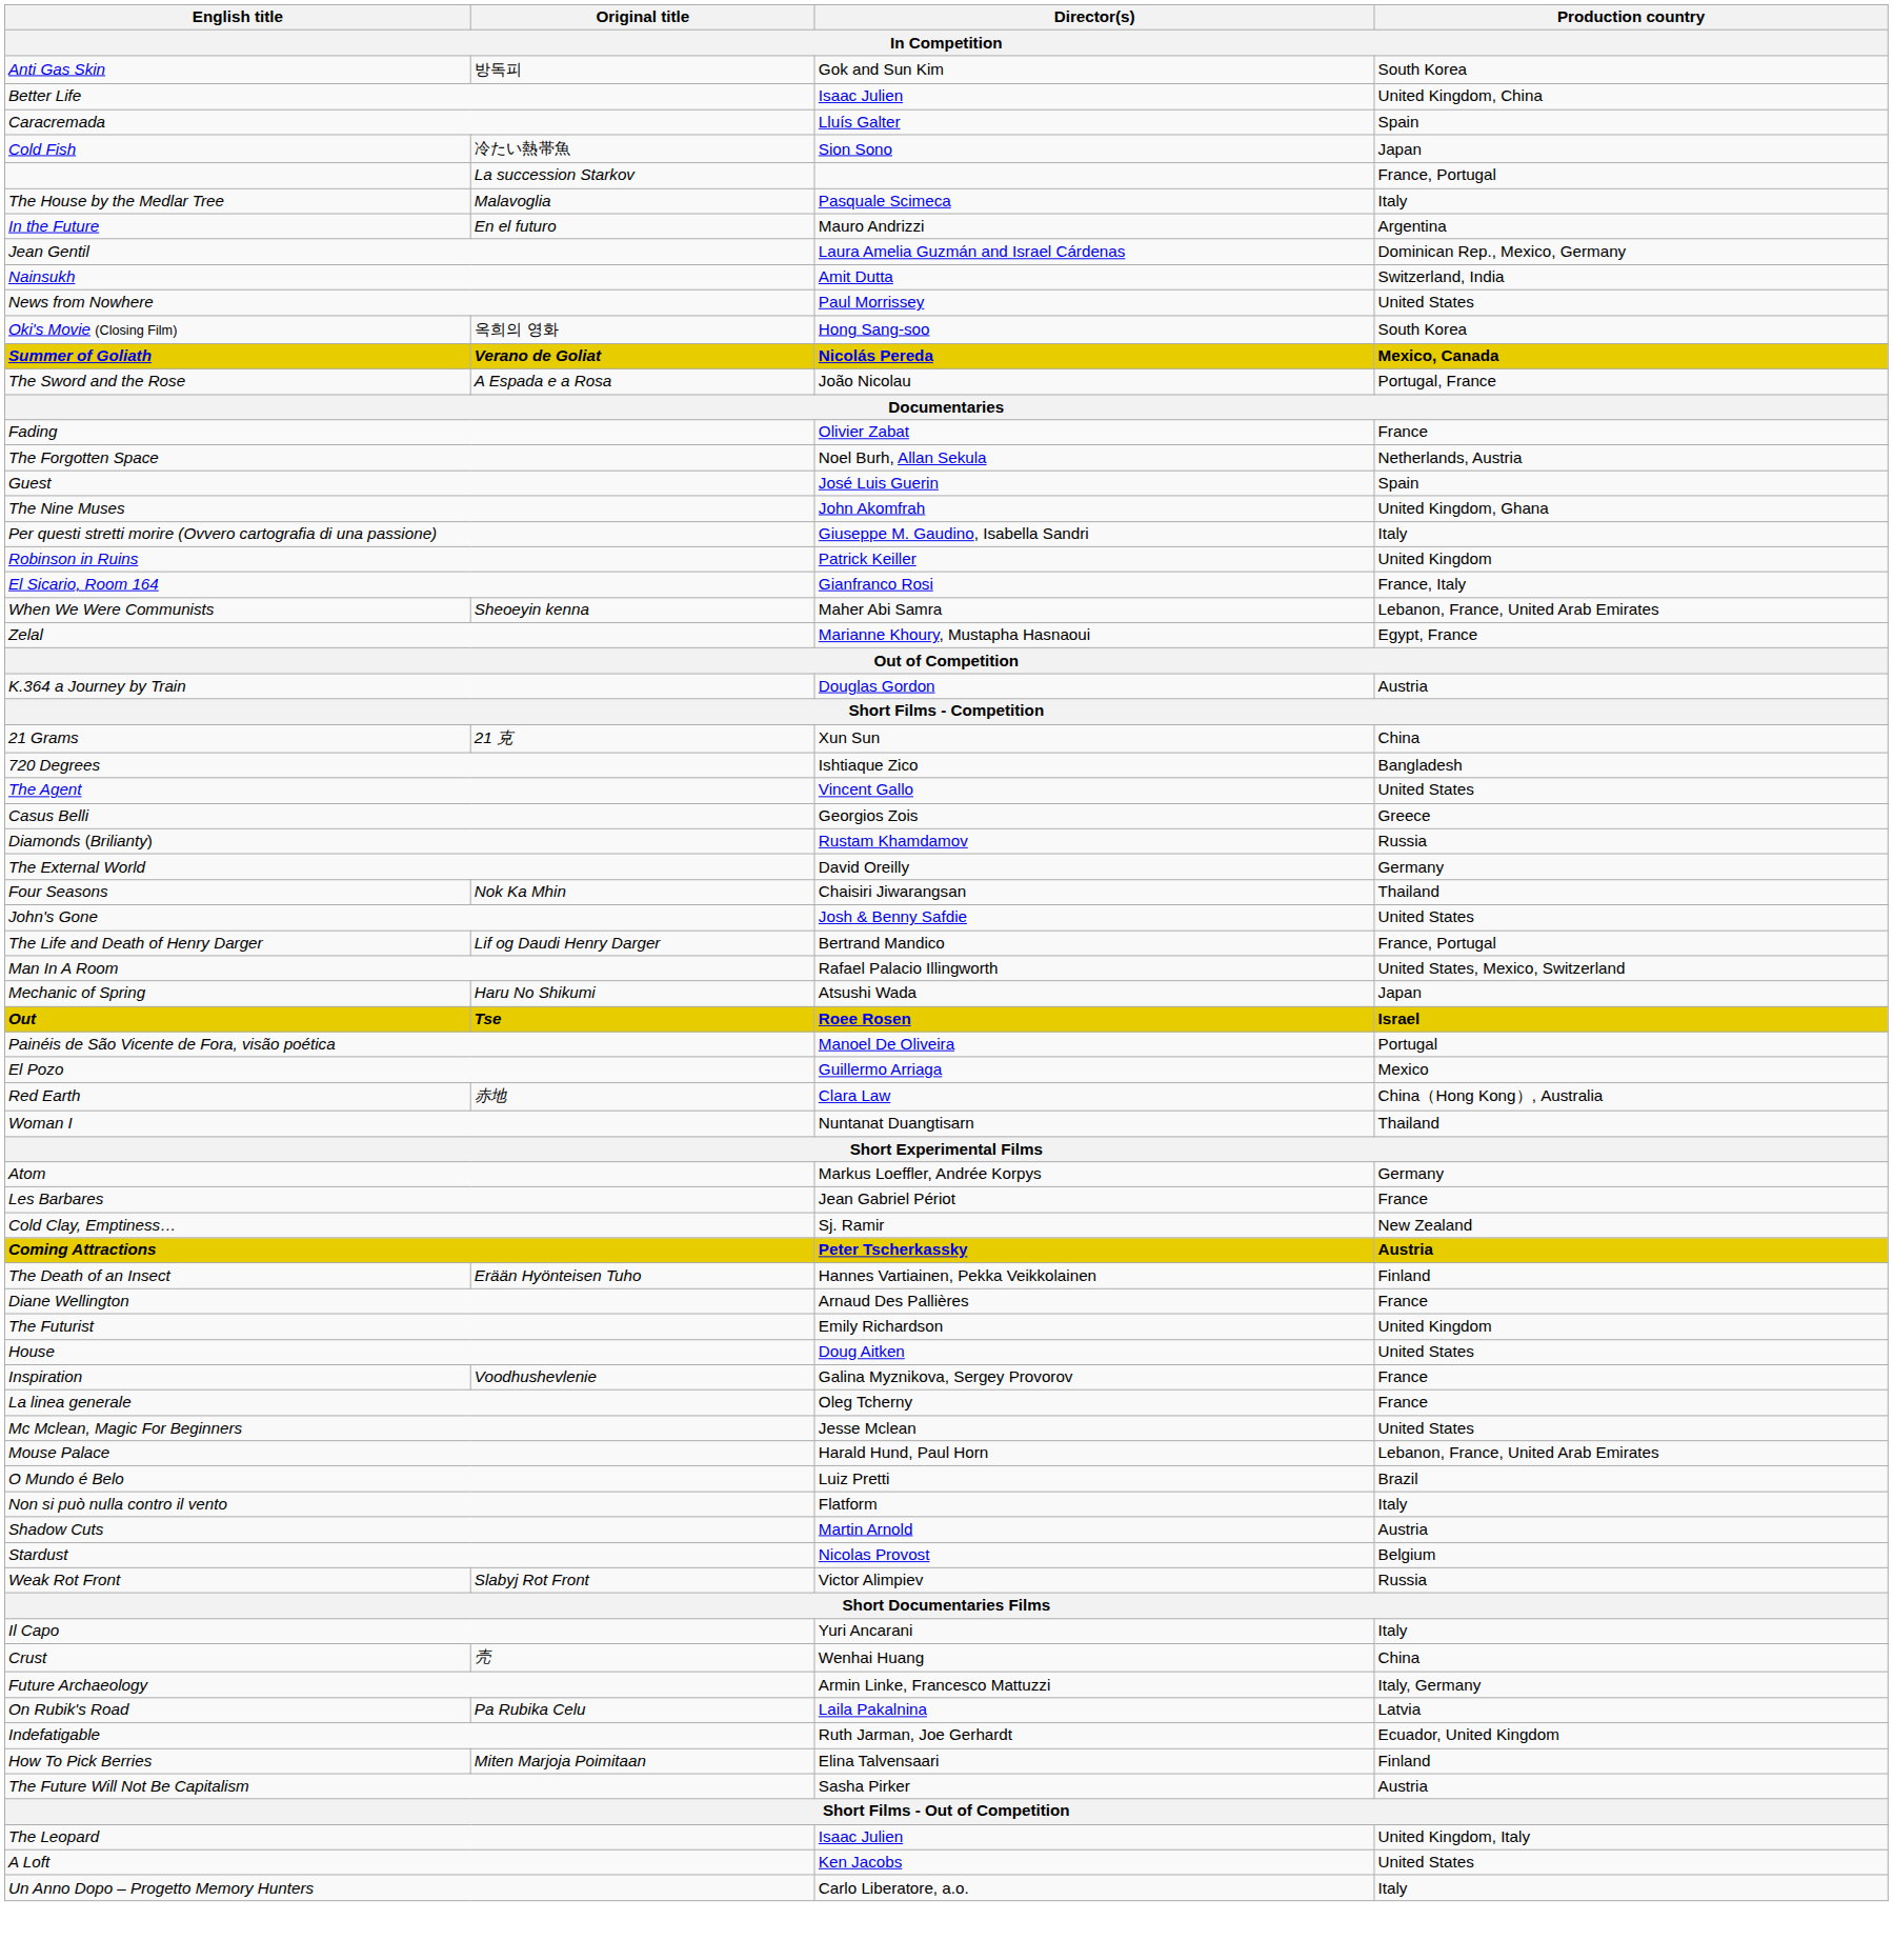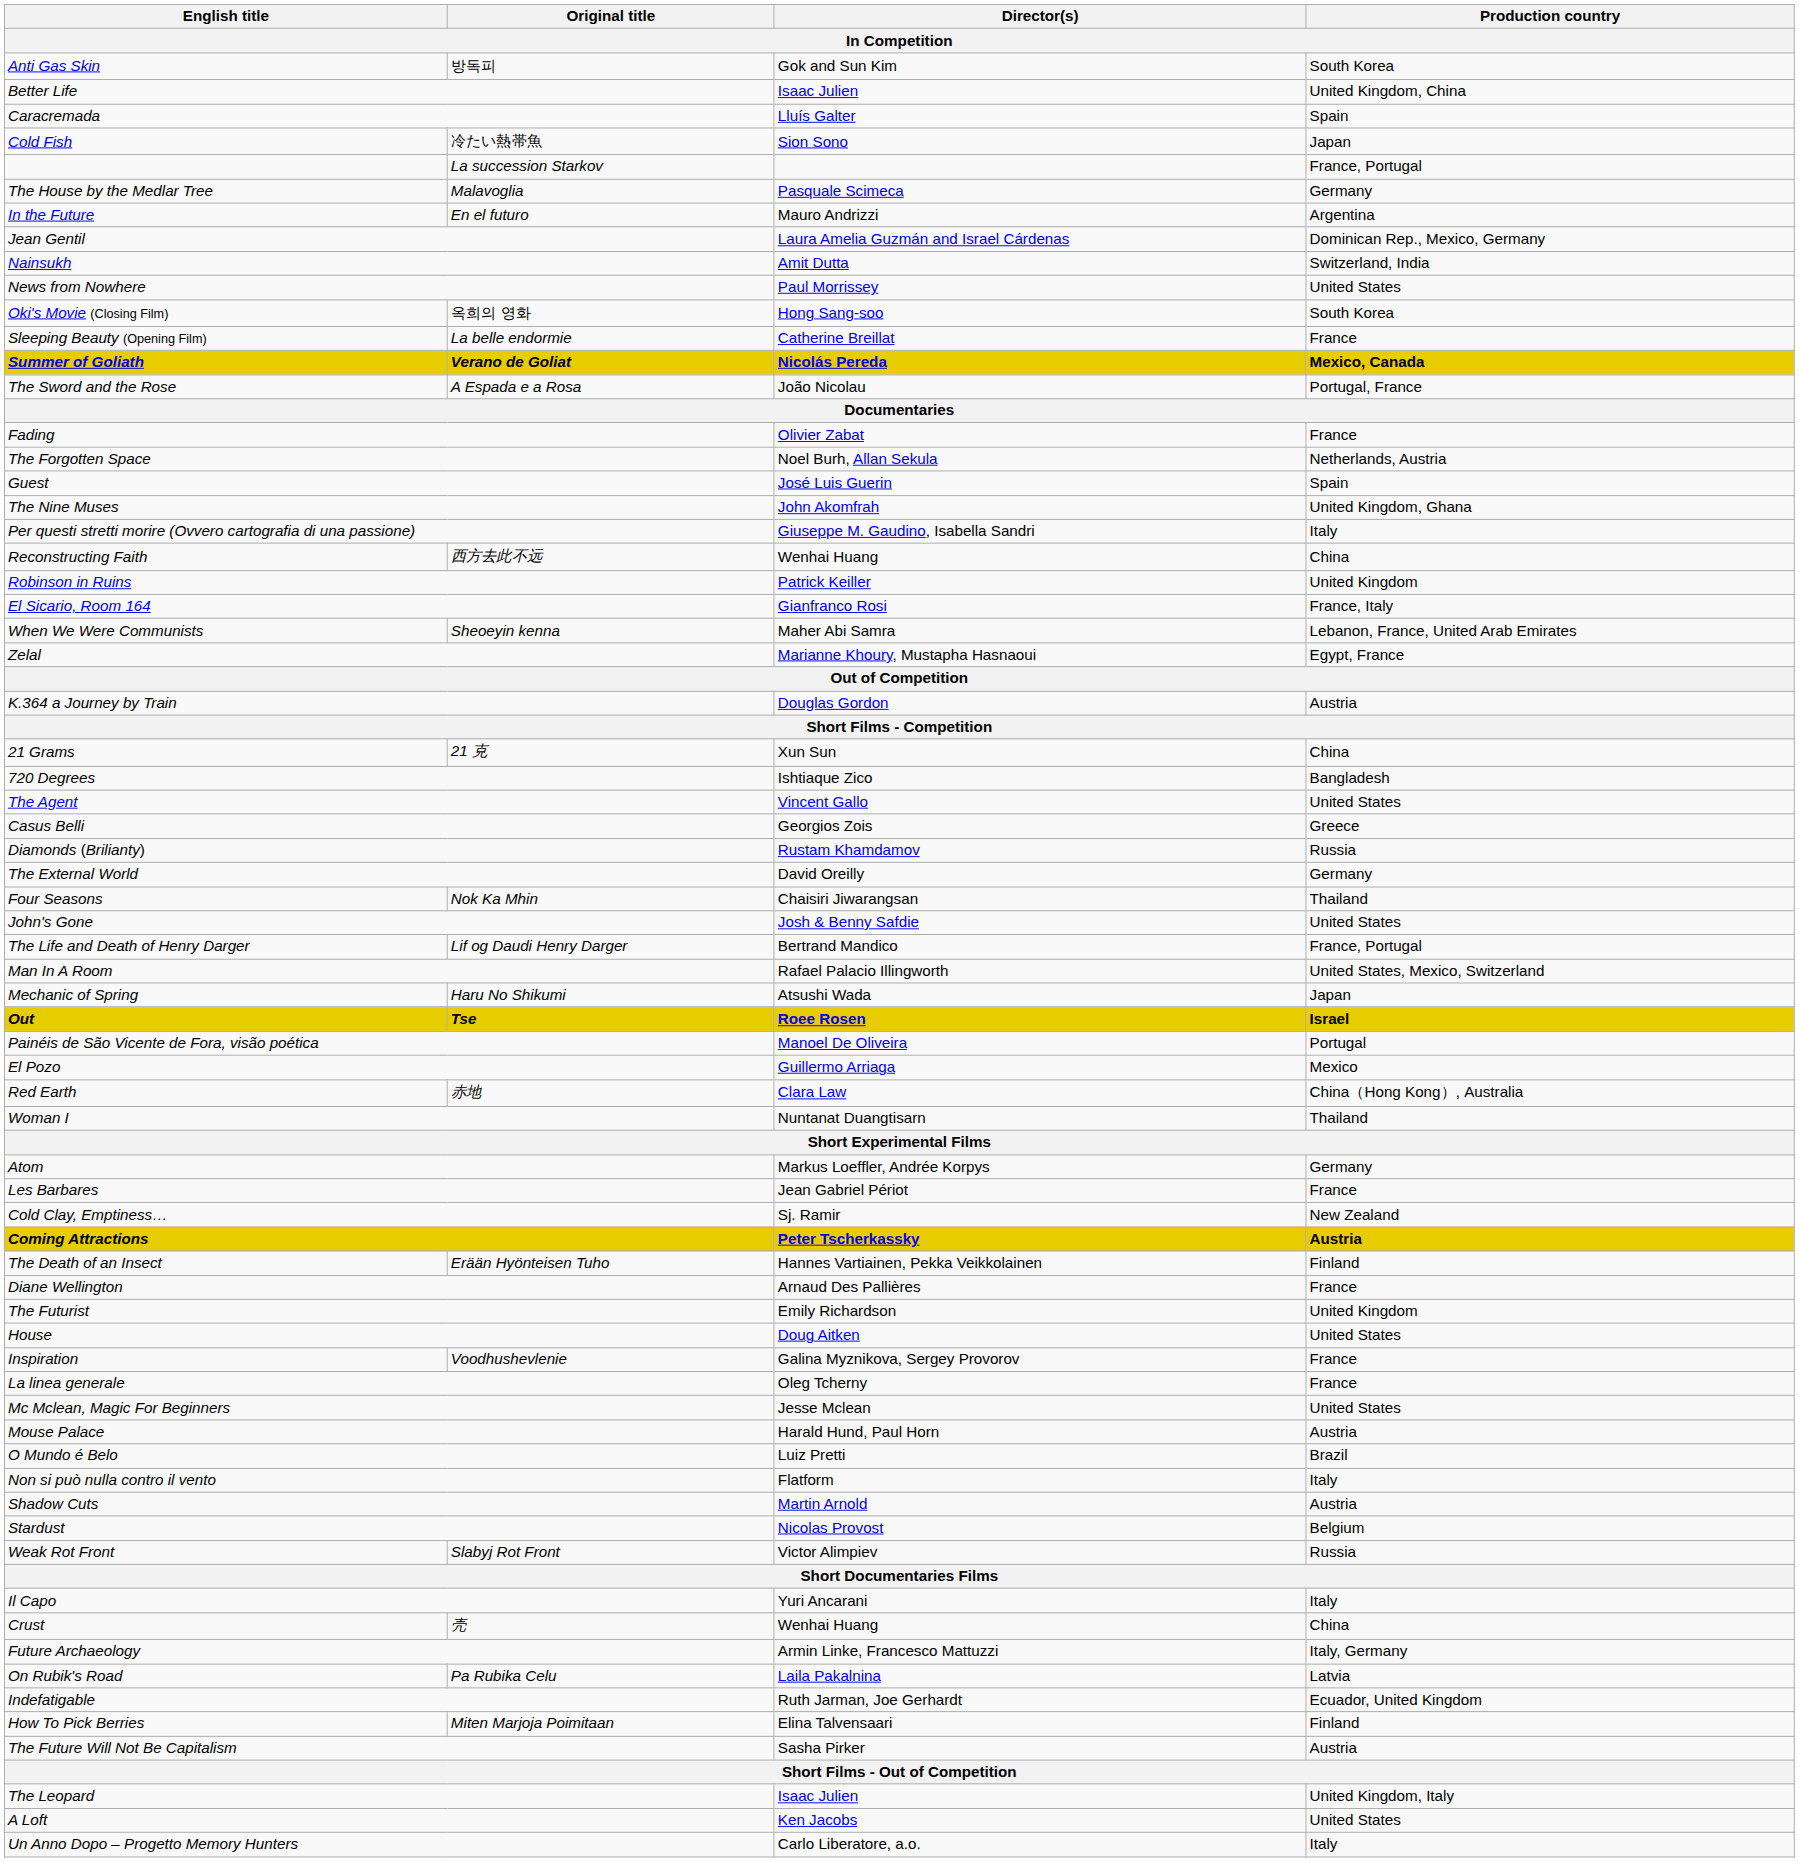The House by the Medlar Tree | Production country: Italy -> Germany
+ row: Sleeping Beauty (Opening Film) | La belle endormie | Catherine Breillat | France
+ row: Reconstructing Faith | 西方去此不远 | Wenhai Huang | China
Mouse Palace | Production country: Lebanon, France, United Arab Emirates -> Austria
